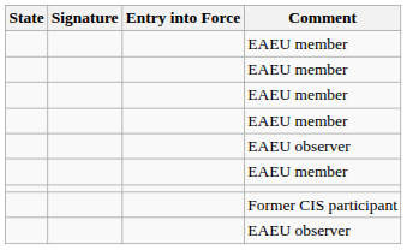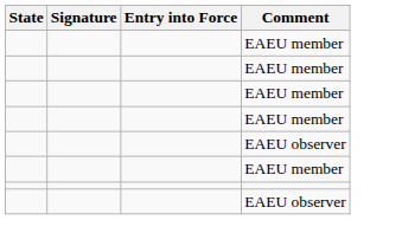- row: Former CIS participant
